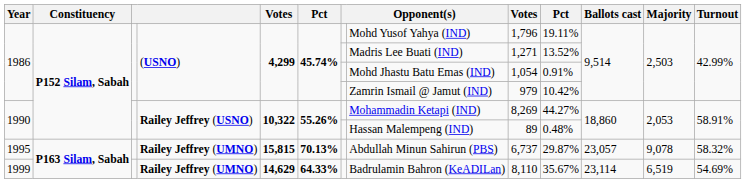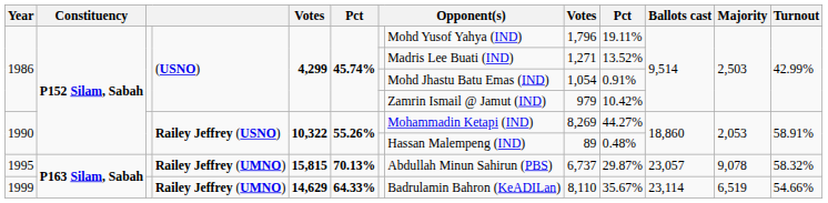1999 | Turnout: 54.69% -> 54.66%
